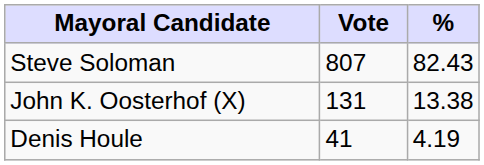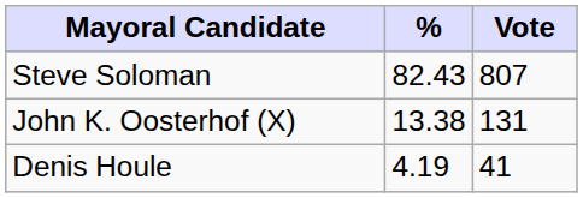columns swapped: Vote <-> %
